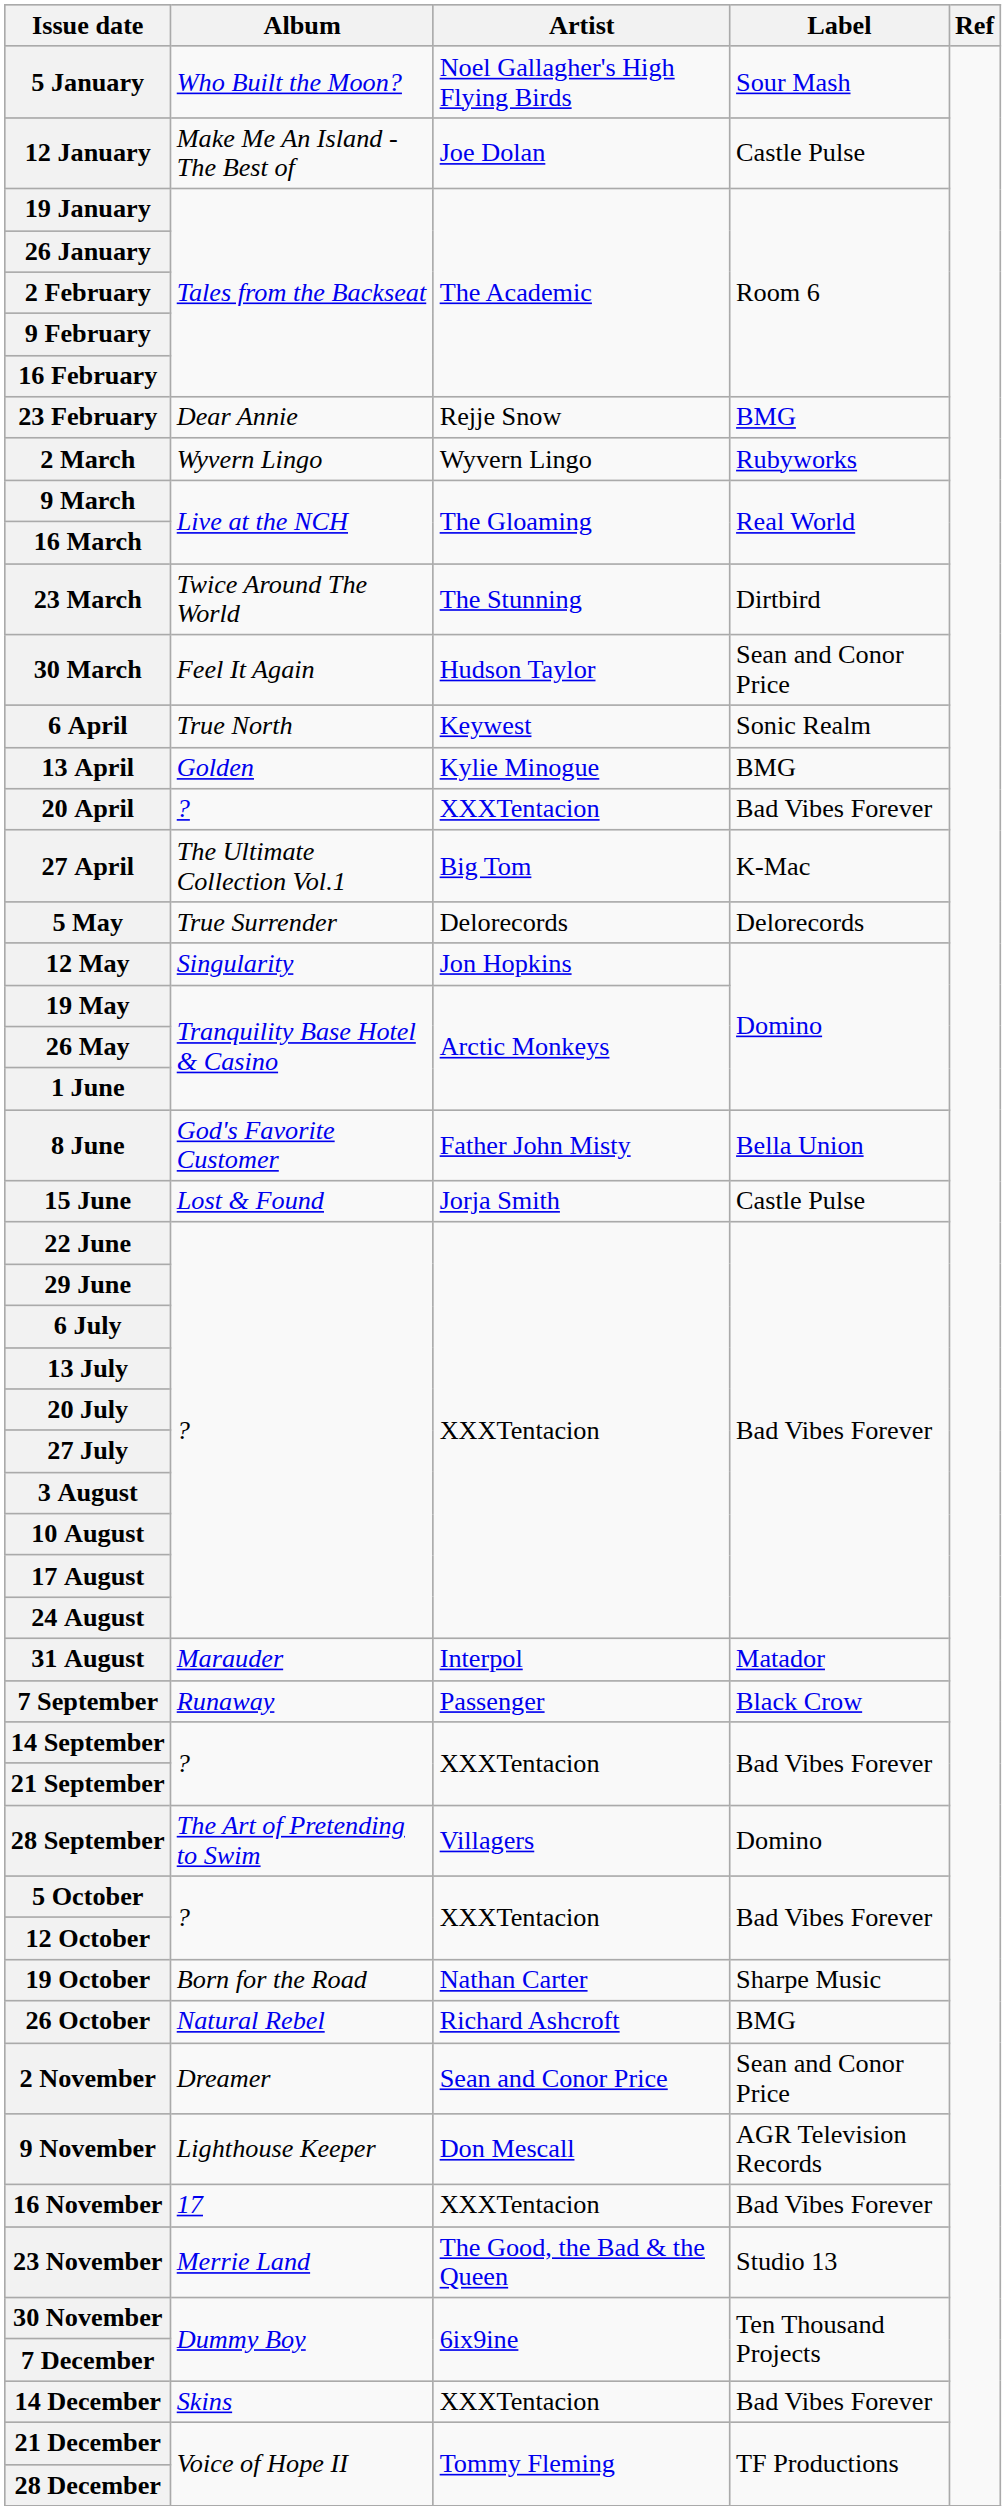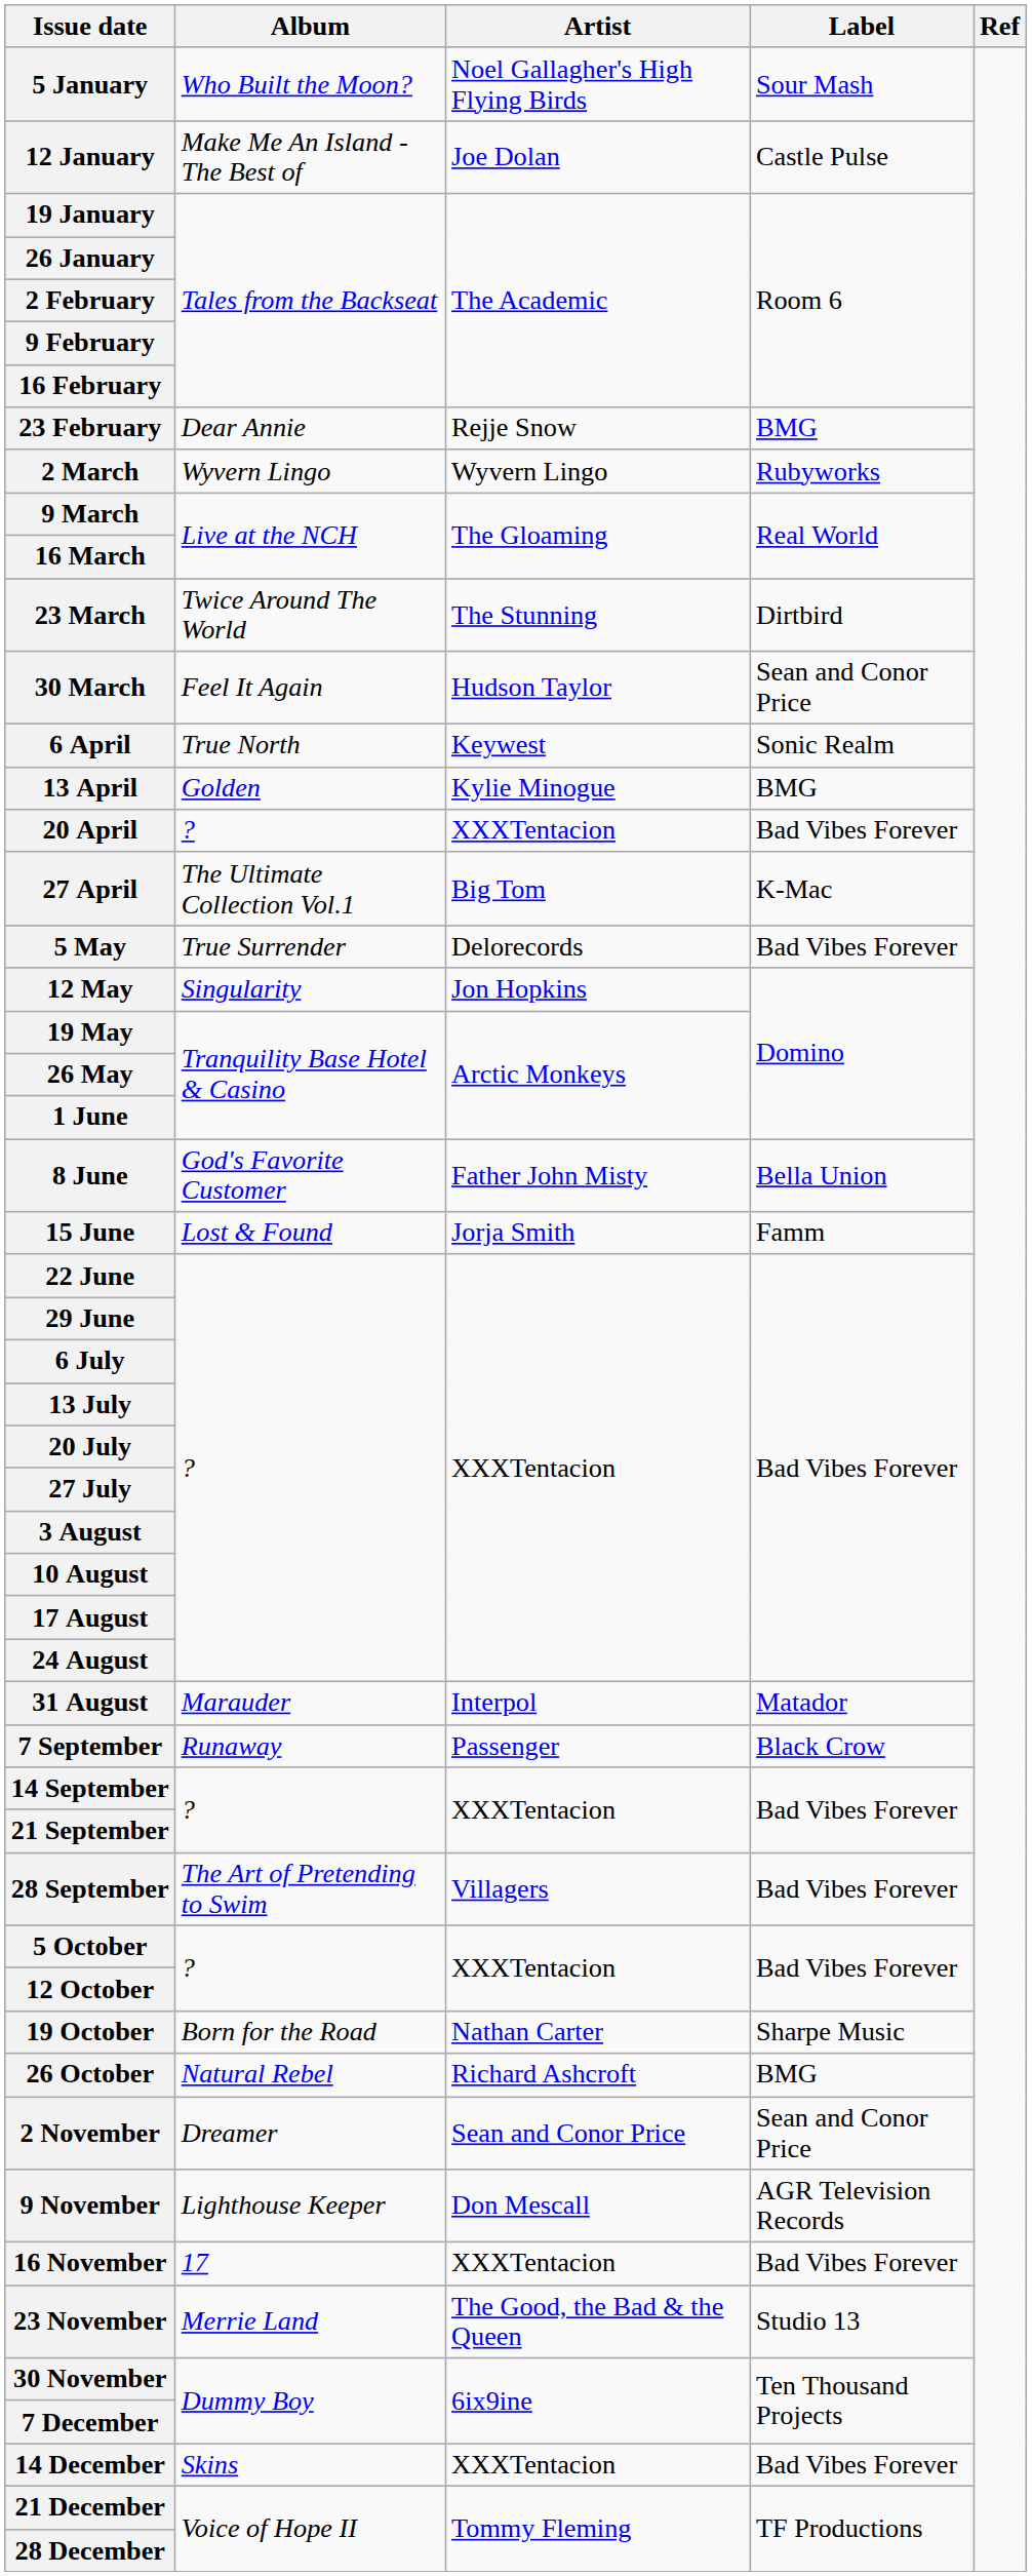5 May | Label: Delorecords -> Bad Vibes Forever
15 June | Label: Castle Pulse -> Famm
28 September | Label: Domino -> Bad Vibes Forever
